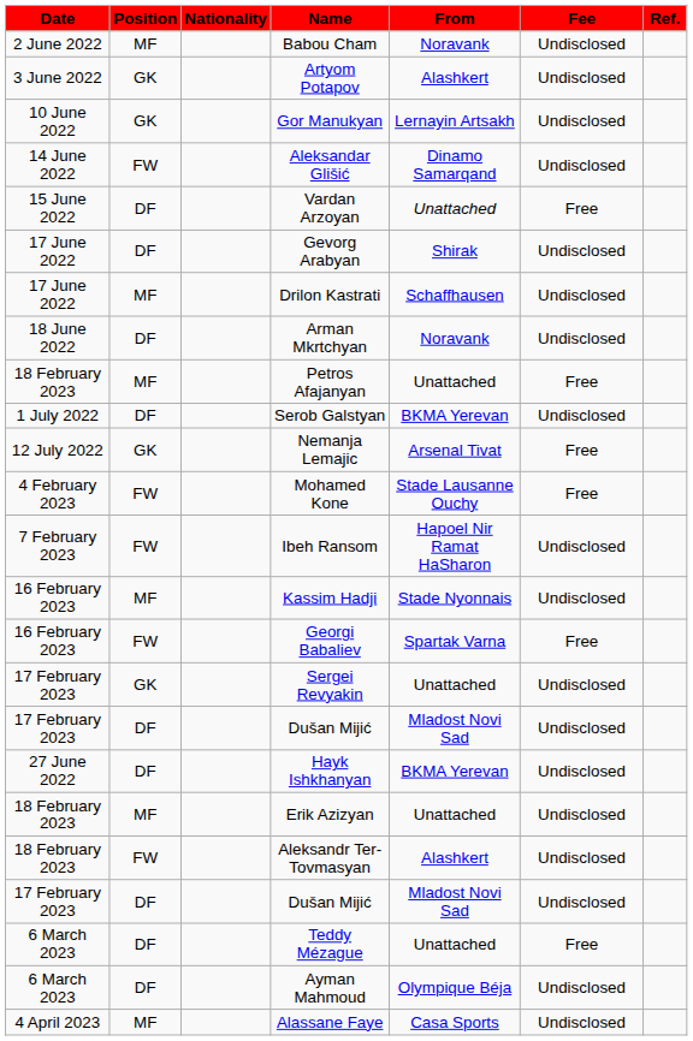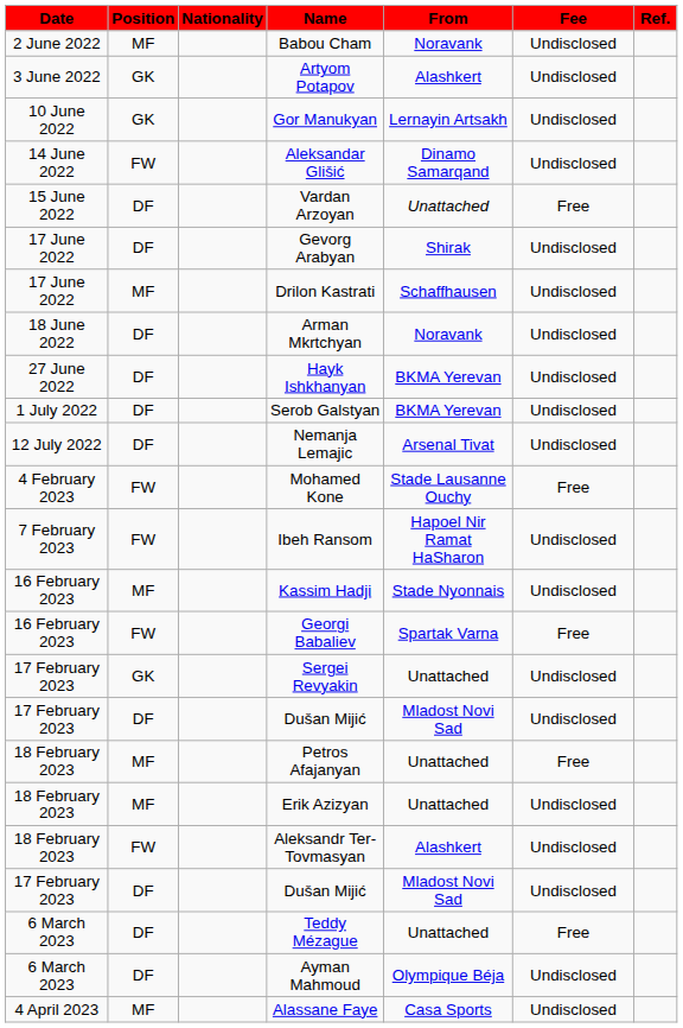rows swapped: Hayk Ishkhanyan <-> Petros Afajanyan
Nemanja Lemajic | Position: GK -> DF
Nemanja Lemajic | Fee: Free -> Undisclosed
